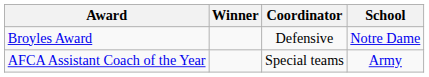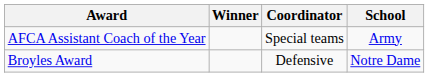rows swapped: AFCA Assistant Coach of the Year <-> Broyles Award
